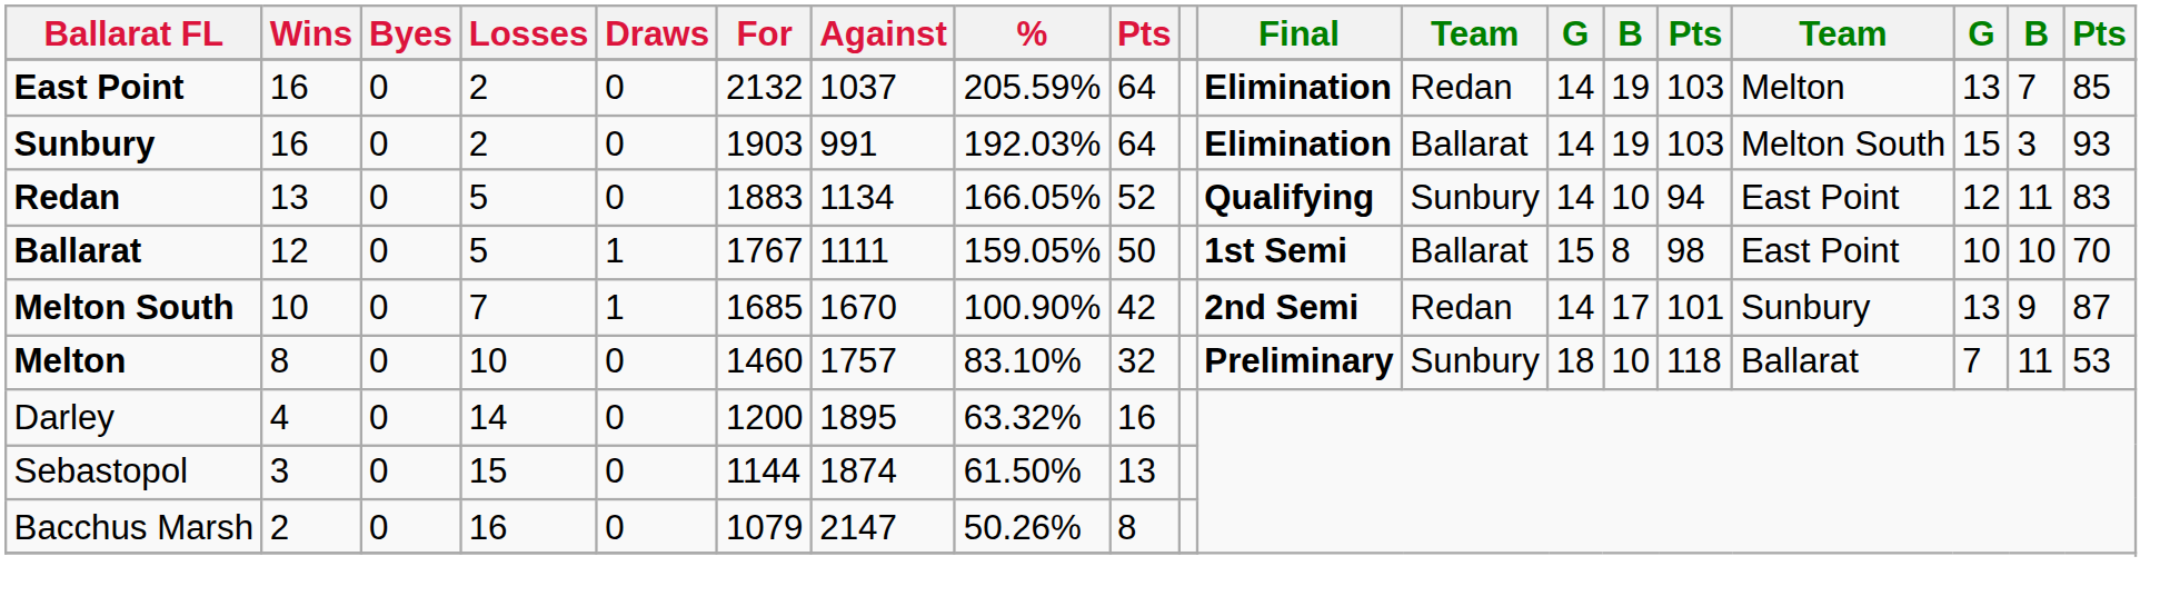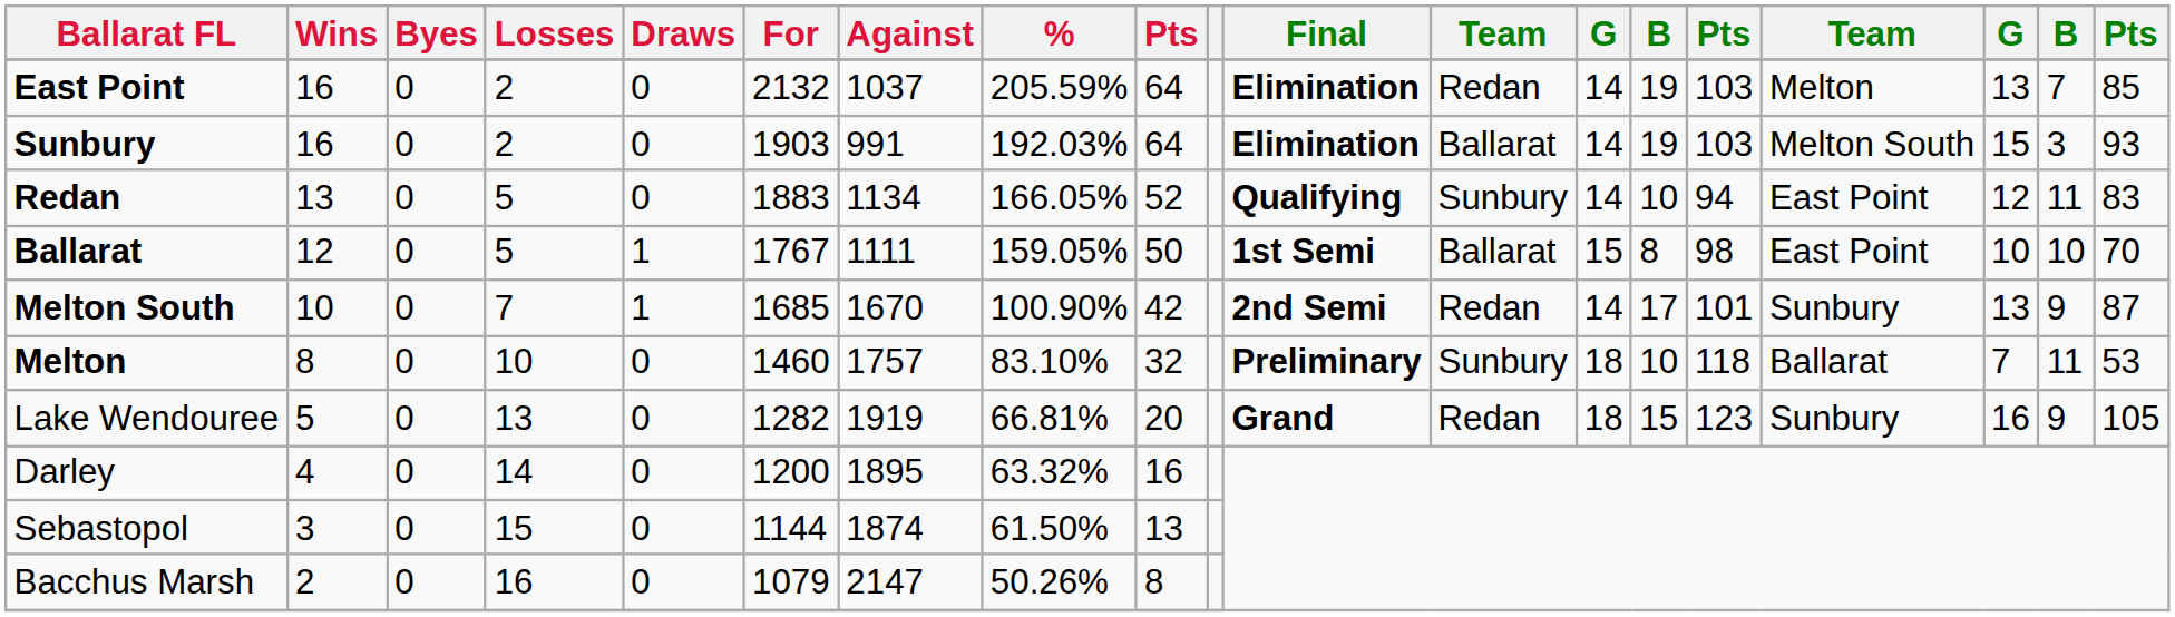+ row: Lake Wendouree | 5 | 0 | 13 | 0 | 1282 | 1919 | 66.81% | 20 | Grand | Redan | 18 | 15 | 123 | Sunbury | 16 | 9 | 105
